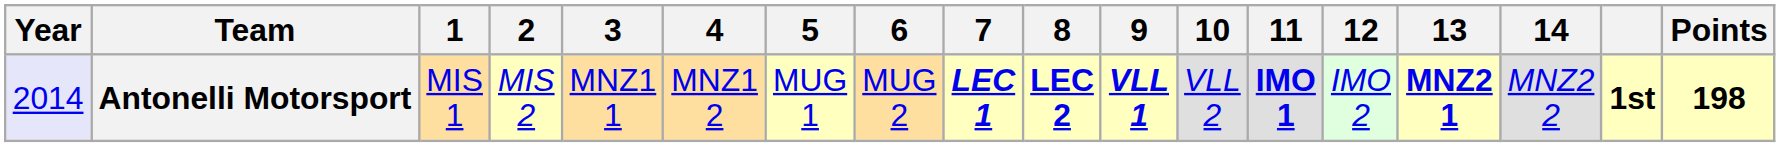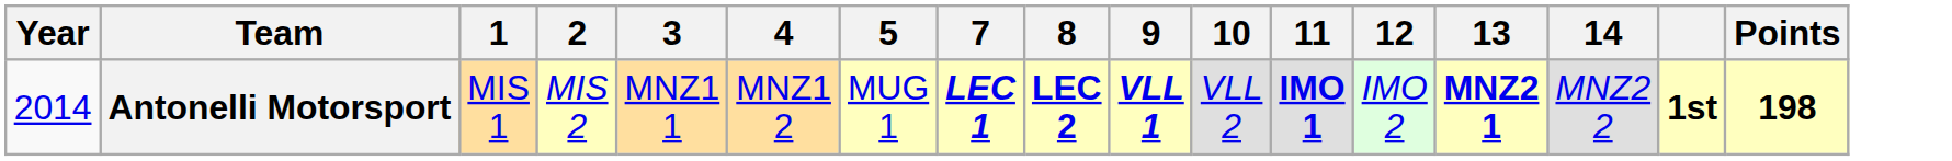- column: 6 | MUG 2
Antonelli Motorsport | Year: lavender background -> no background
